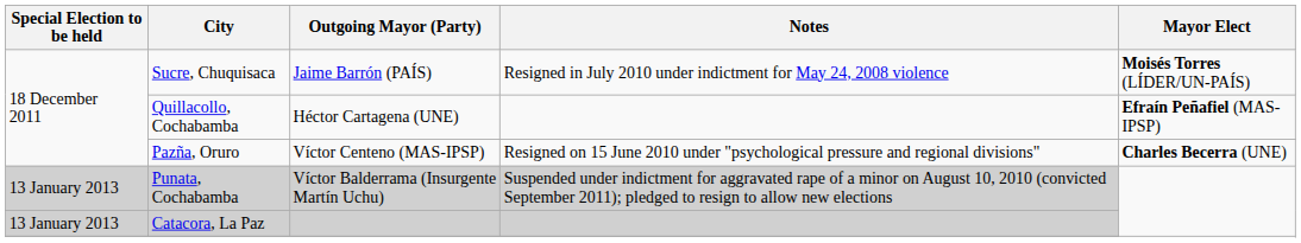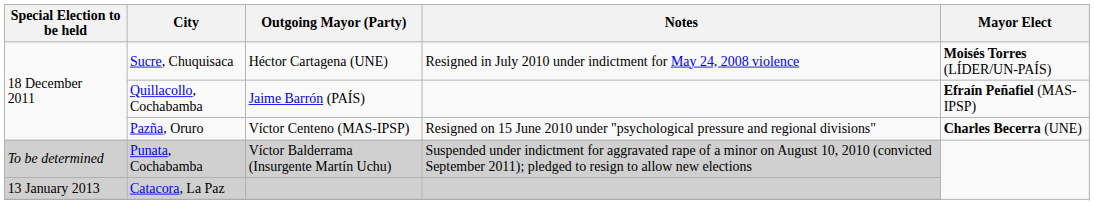Sucre, Chuquisaca | Outgoing Mayor (Party): Jaime Barrón (PAÍS) -> Héctor Cartagena (UNE)
Quillacollo, Cochabamba | Outgoing Mayor (Party): Héctor Cartagena (UNE) -> Jaime Barrón (PAÍS)
Punata, Cochabamba | Special Election to be held: 13 January 2013 -> To be determined
